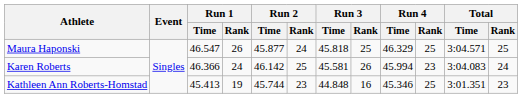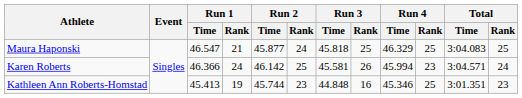Maura Haponski | Run 1 / Rank: 26 -> 21
Maura Haponski | Total / Time: 3:04.571 -> 3:04.083
Karen Roberts | Total / Time: 3:04.083 -> 3:04.571
